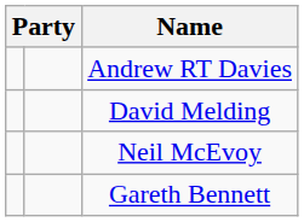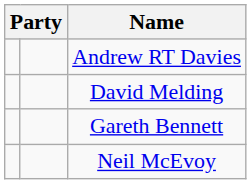rows swapped: Neil McEvoy <-> Gareth Bennett
